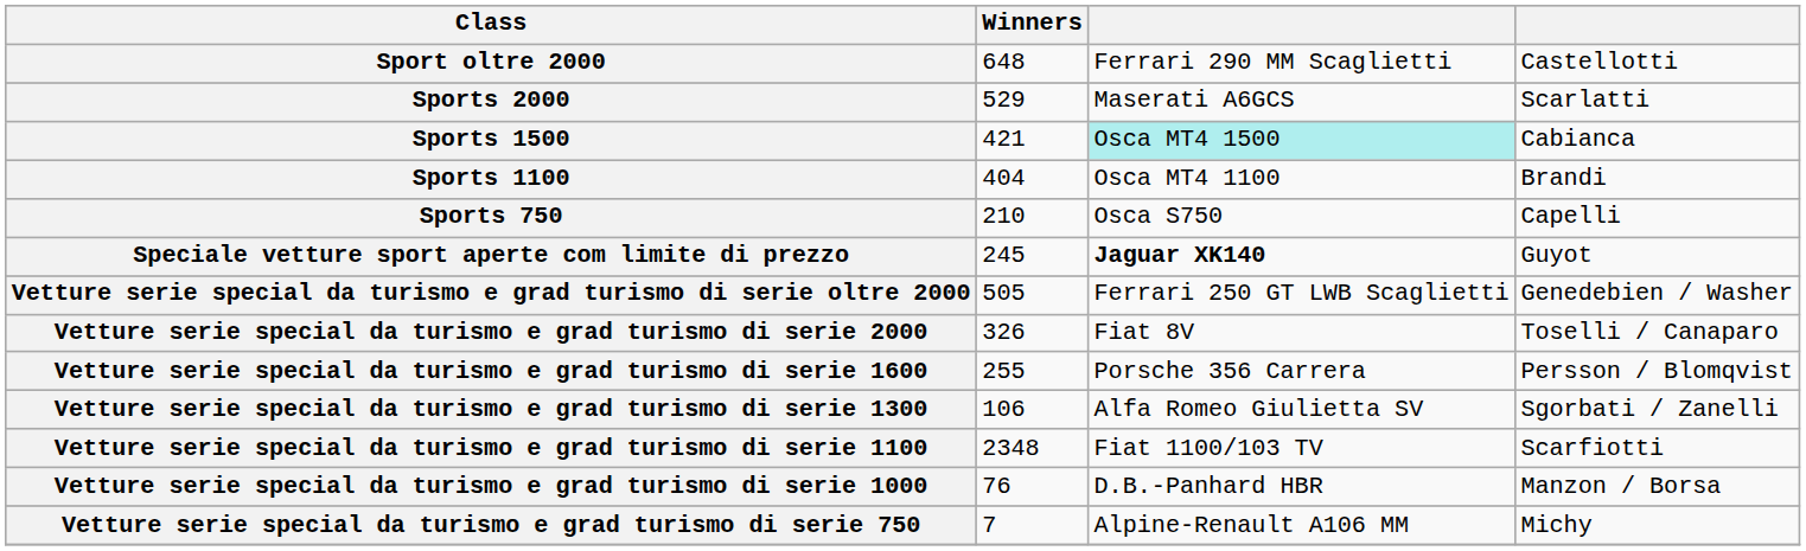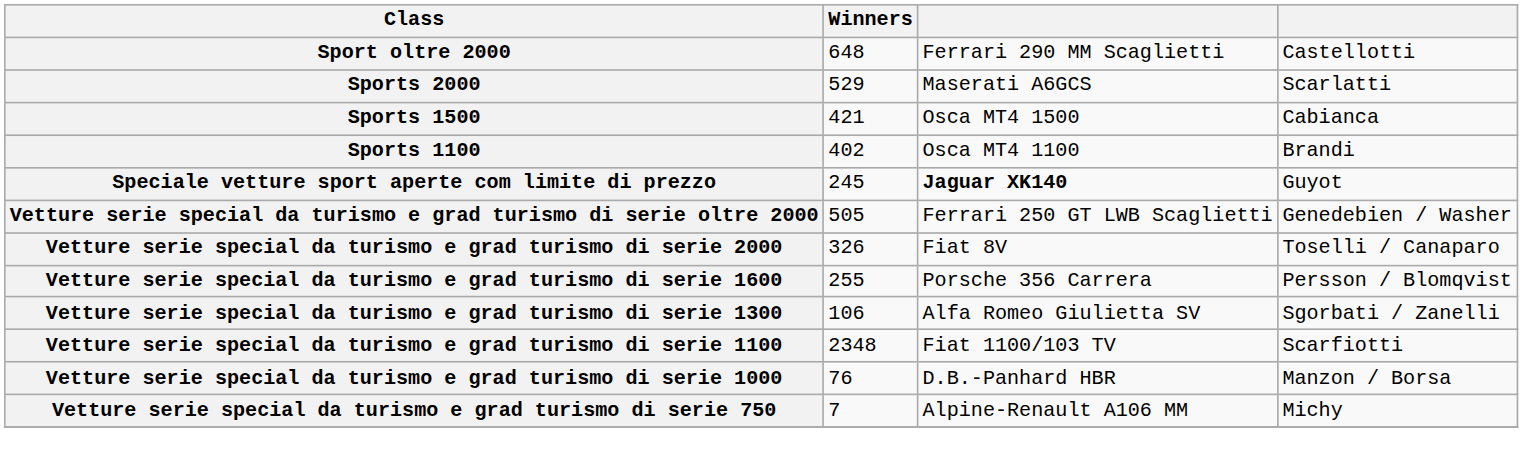Sports 1500 | column 3: paleturquoise background -> no background
Sports 1100 | Winners: 404 -> 402
- row: Sports 750 | 210 | Osca S750 | Capelli
